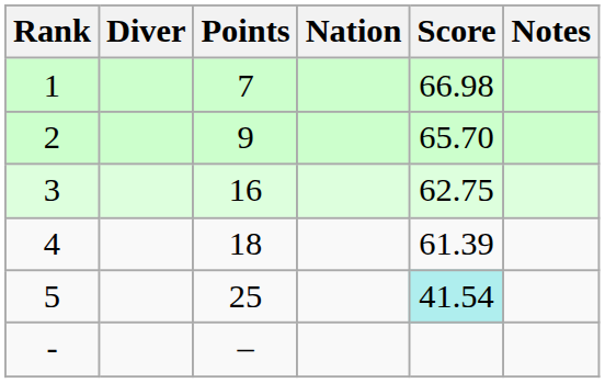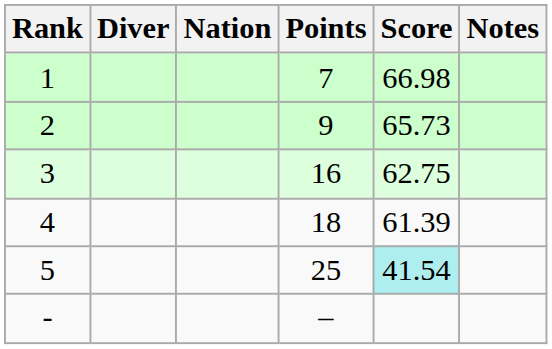columns swapped: Nation <-> Points
2 | Score: 65.70 -> 65.73
